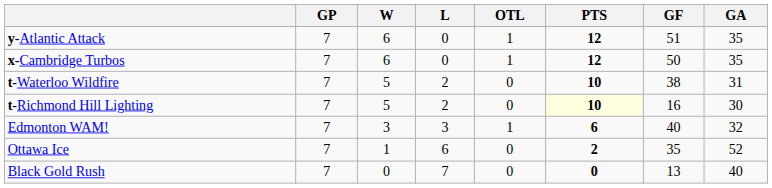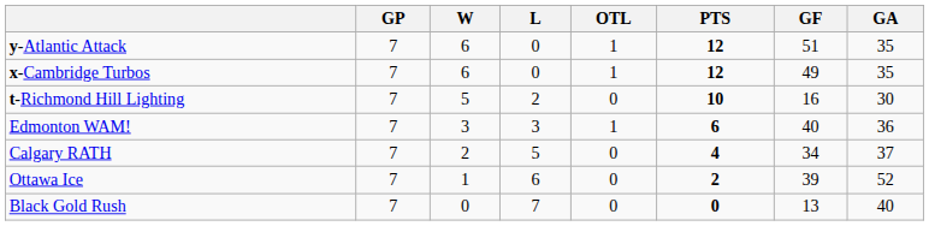x-Cambridge Turbos | GF: 50 -> 49
- row: t-Waterloo Wildfire | 7 | 5 | 2 | 0 | 10 | 38 | 31
t-Richmond Hill Lighting | PTS: lightyellow background -> no background
Edmonton WAM! | GA: 32 -> 36
+ row: Calgary RATH | 7 | 2 | 5 | 0 | 4 | 34 | 37
Ottawa Ice | GF: 35 -> 39
